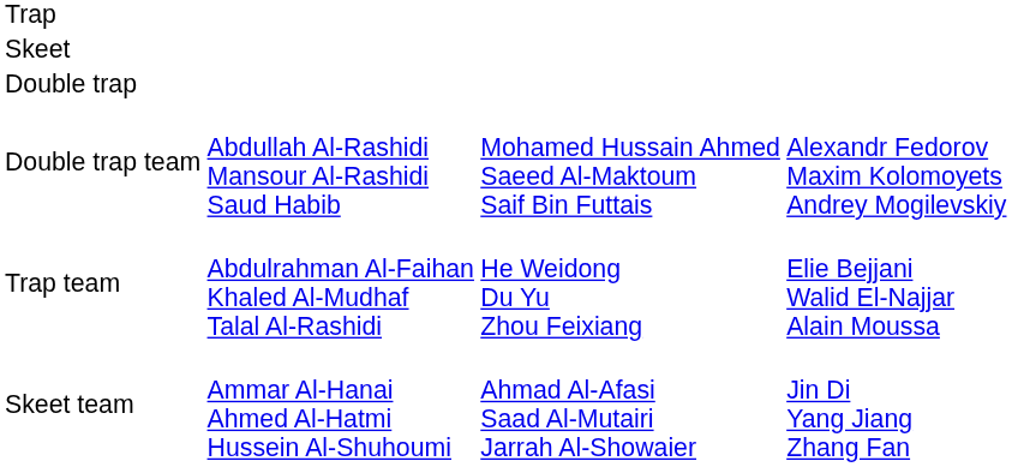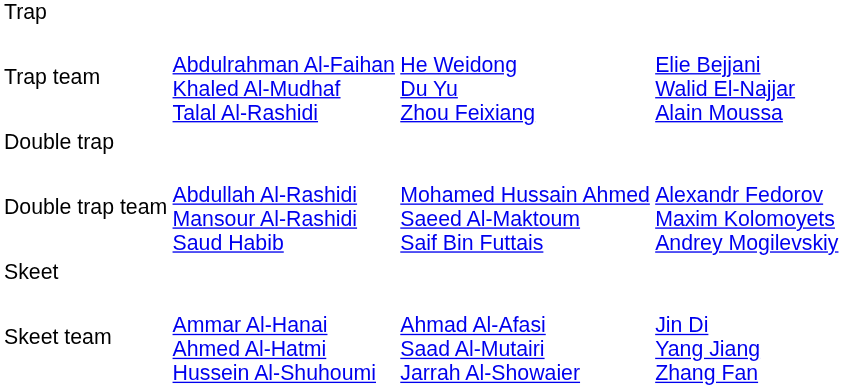rows swapped: Trap team <-> Skeet
